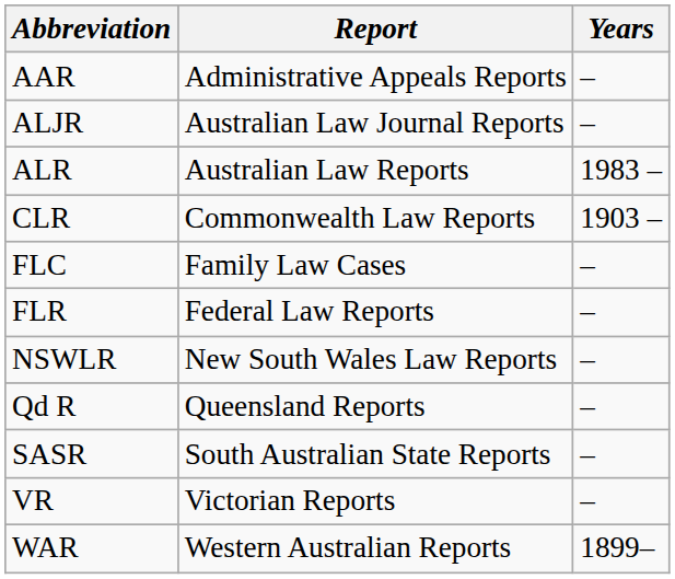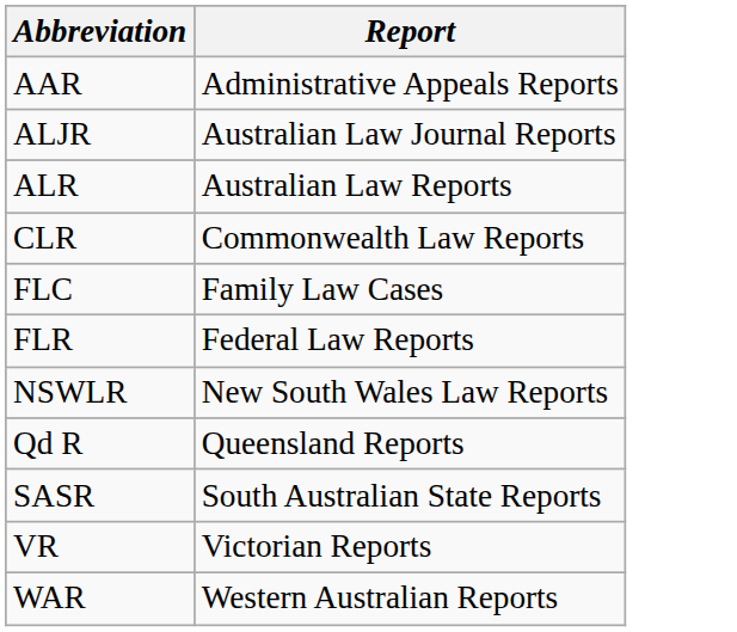- column: Years | – | – | 1983 – | 1903 – | – | – | – | – | – | – | 1899–
